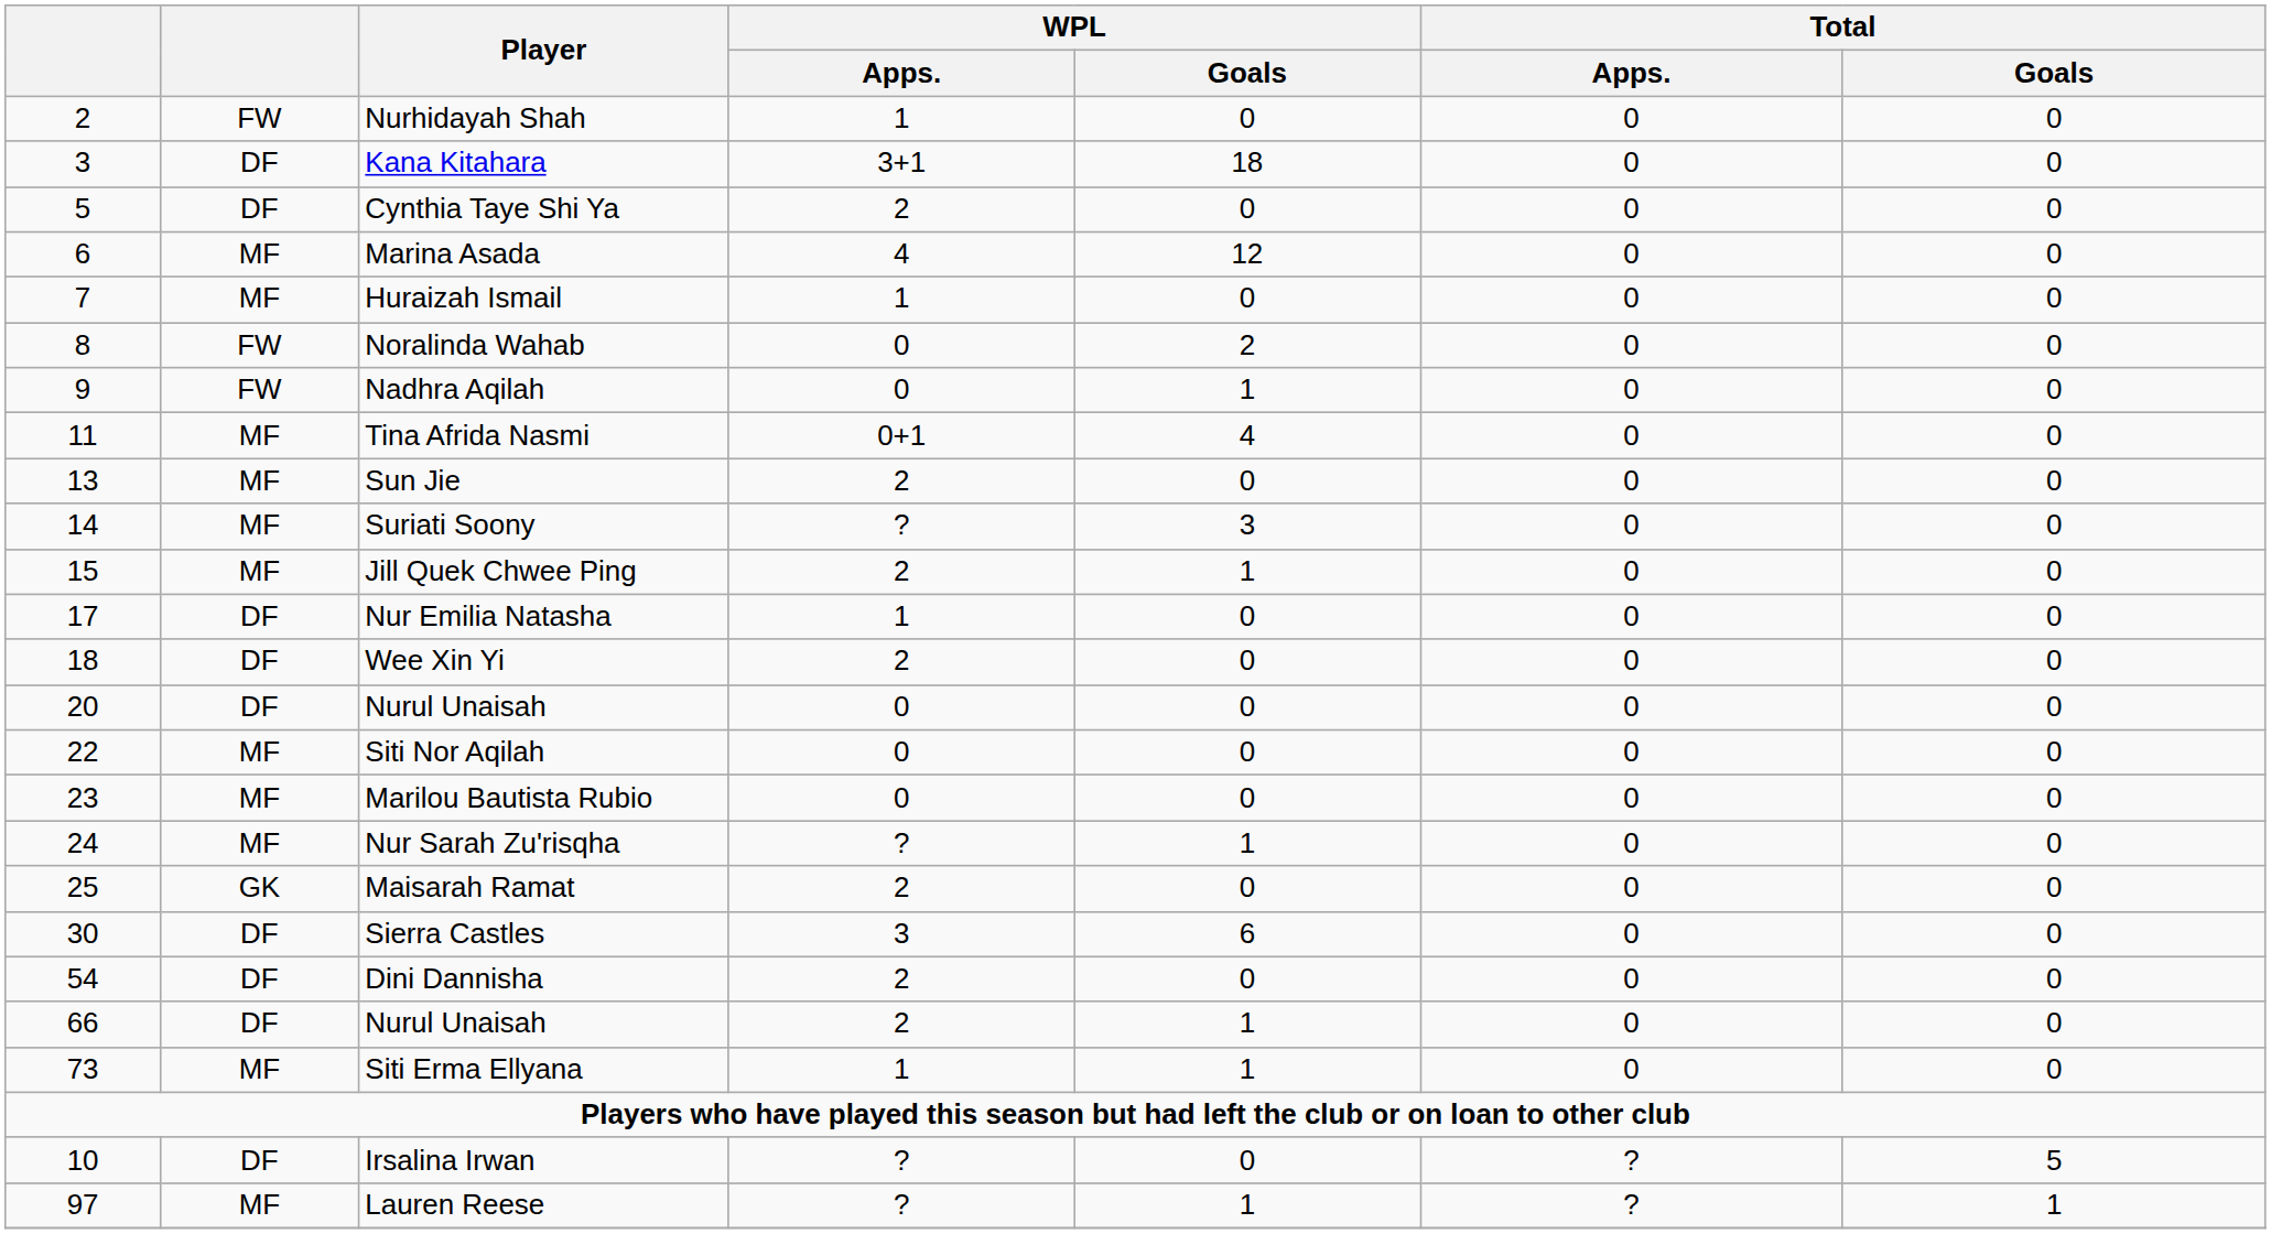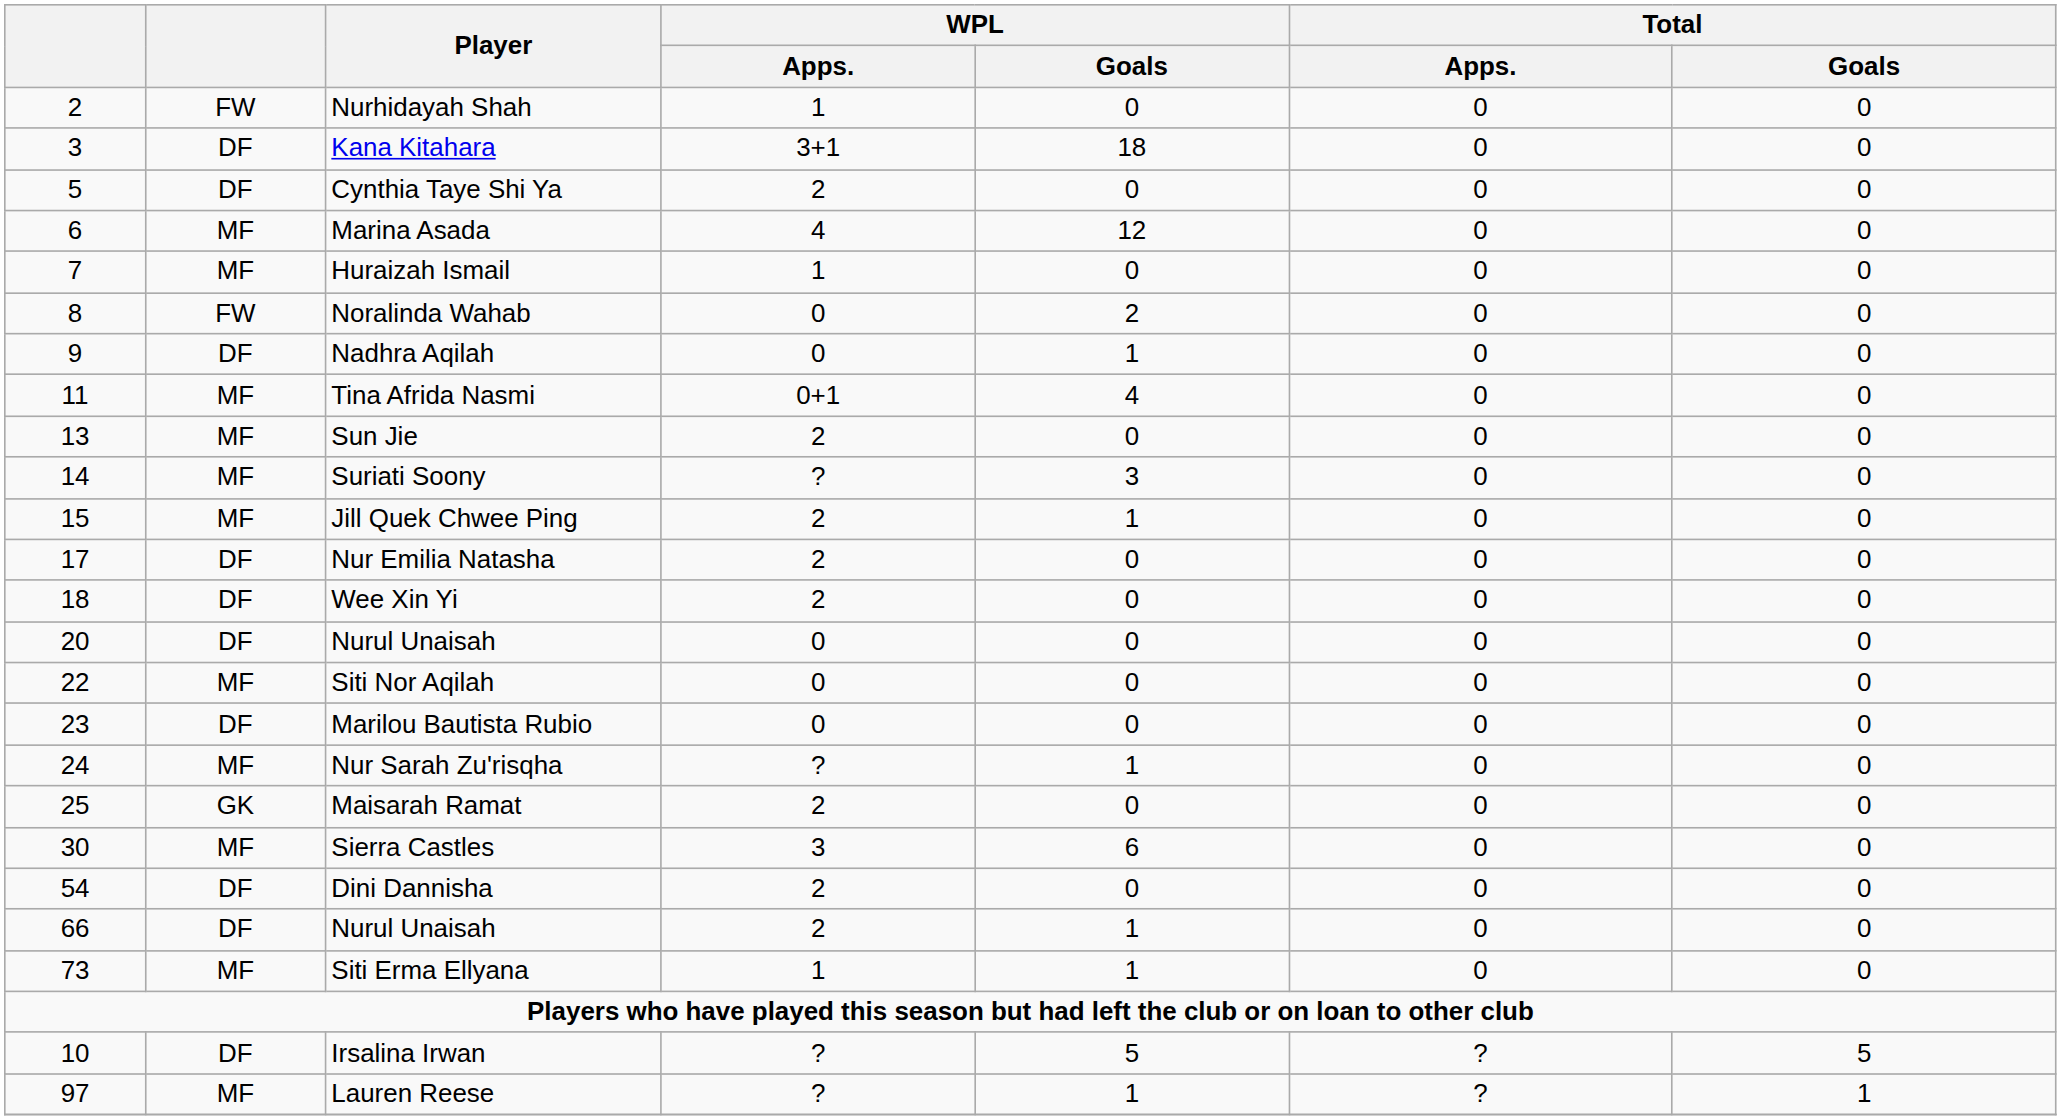Nadhra Aqilah | column 2: FW -> DF
Nur Emilia Natasha | WPL / Apps.: 1 -> 2
Marilou Bautista Rubio | column 2: MF -> DF
Sierra Castles | column 2: DF -> MF
Irsalina Irwan | WPL / Goals: 0 -> 5
